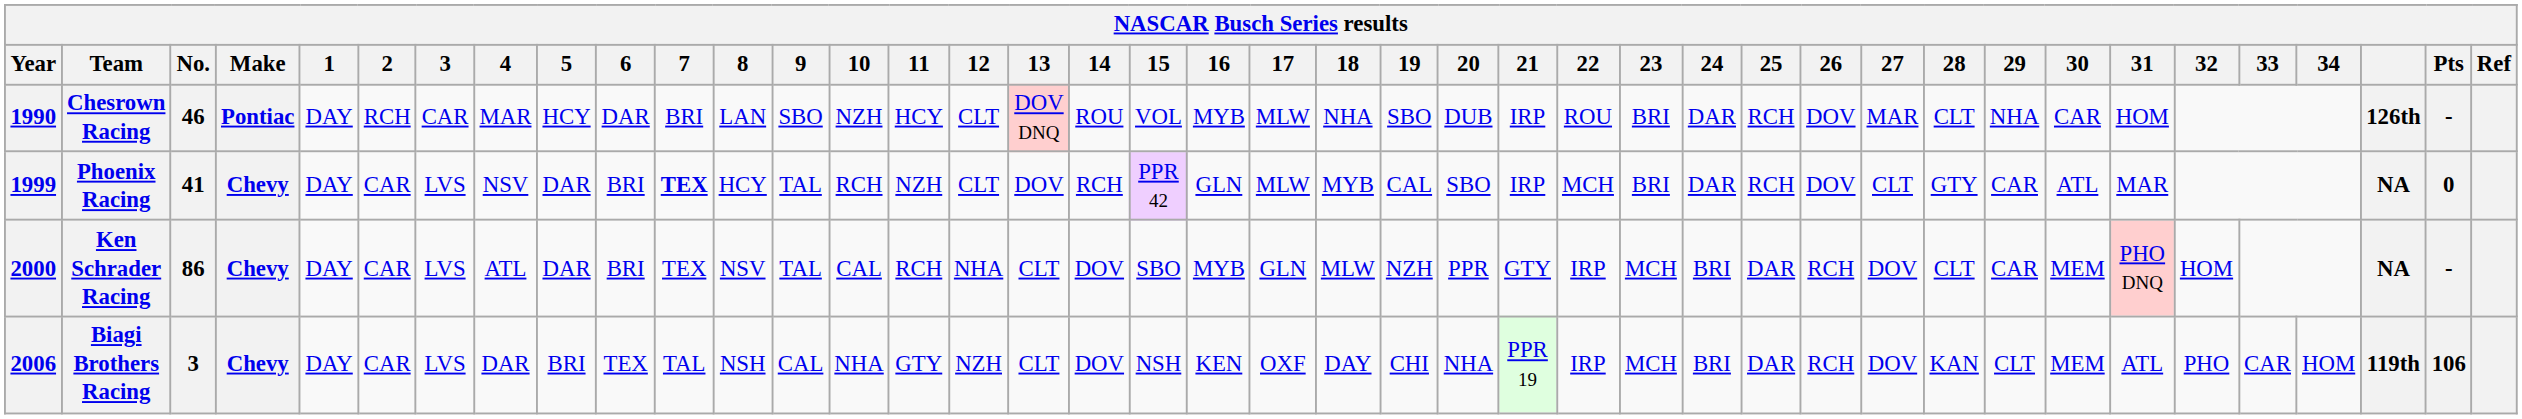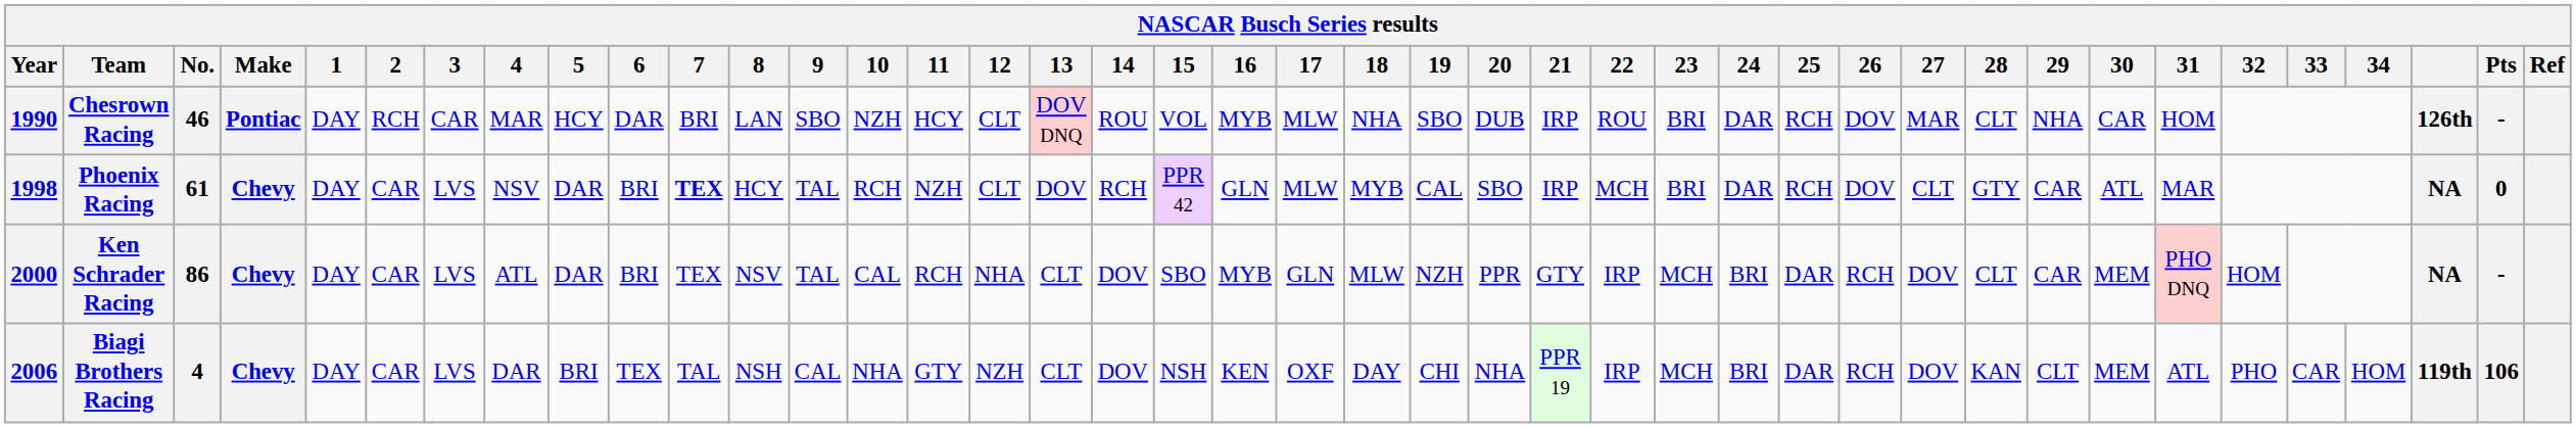Phoenix Racing | Year: 1999 -> 1998
Phoenix Racing | No.: 41 -> 61
Biagi Brothers Racing | No.: 3 -> 4
